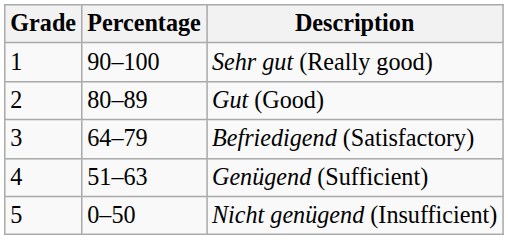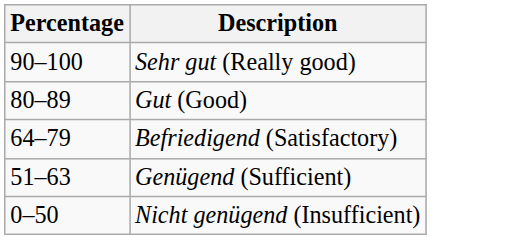- column: Grade | 1 | 2 | 3 | 4 | 5
